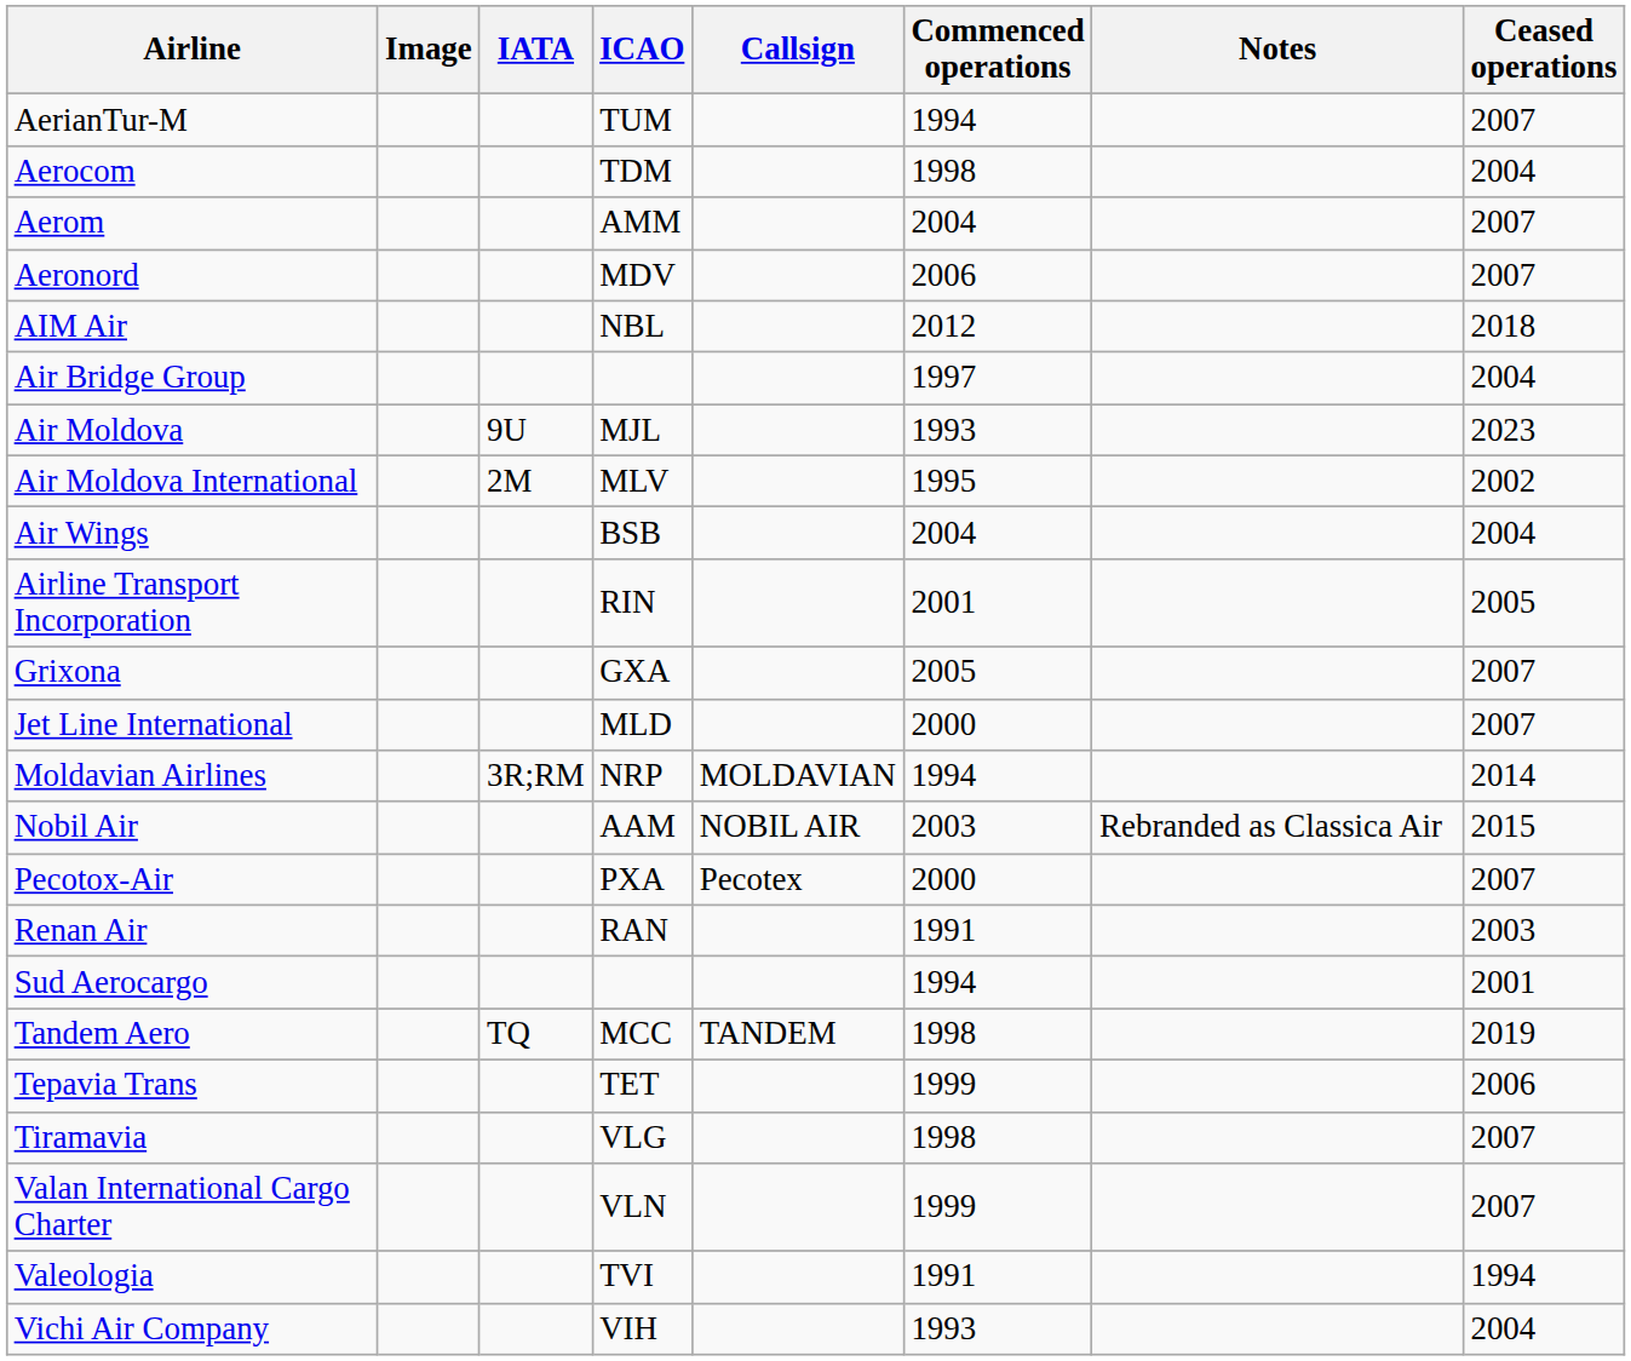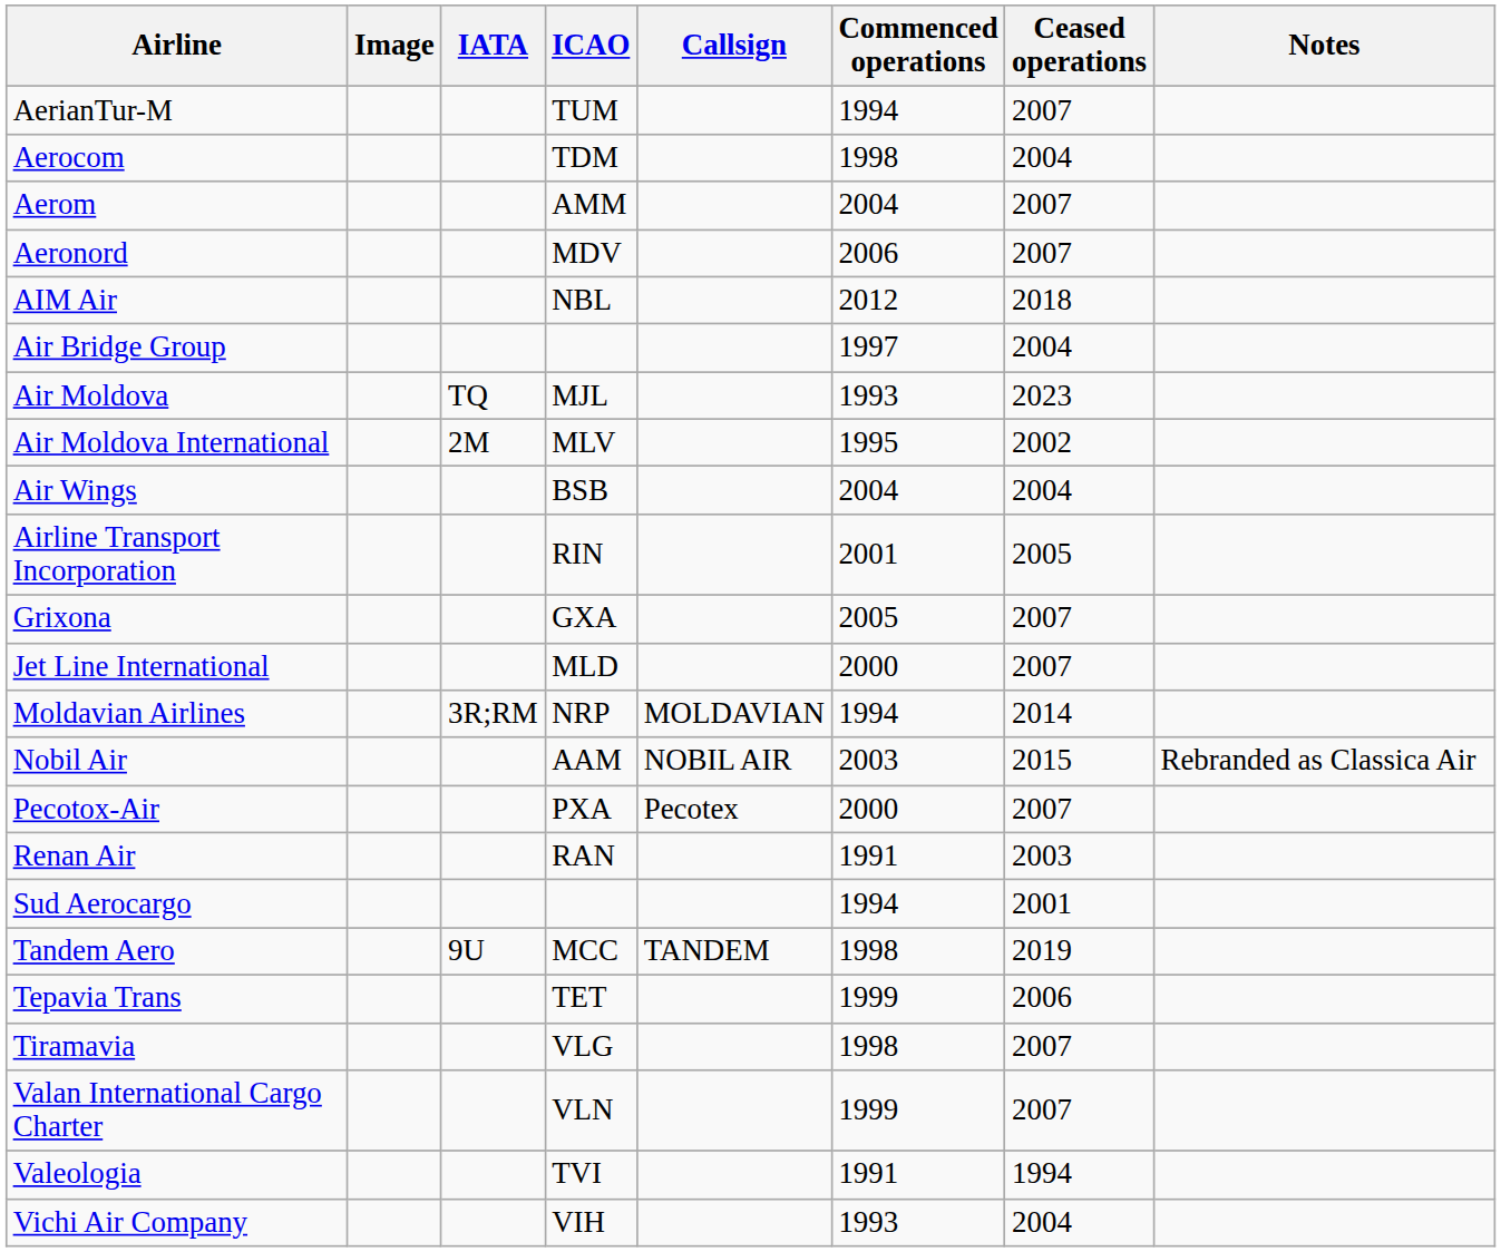columns swapped: Ceased operations <-> Notes
Air Moldova | IATA: 9U -> TQ
Tandem Aero | IATA: TQ -> 9U
